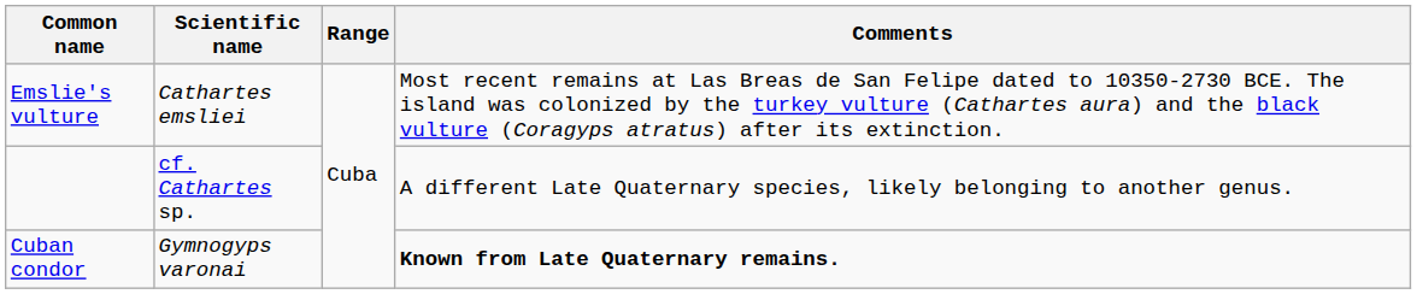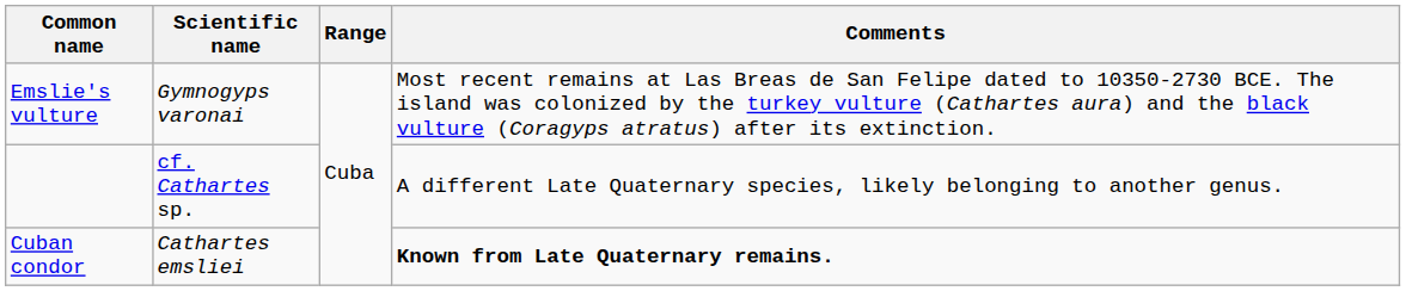Emslie's vulture | Scientific name: Cathartes emsliei -> Gymnogyps varonai
Cuban condor | Scientific name: Gymnogyps varonai -> Cathartes emsliei
